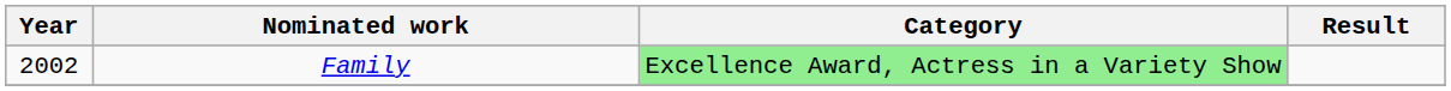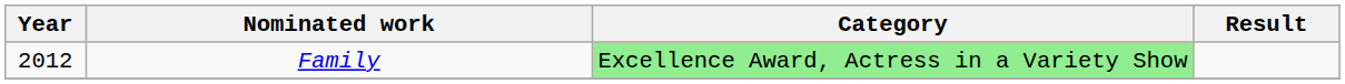Family | Year: 2002 -> 2012
